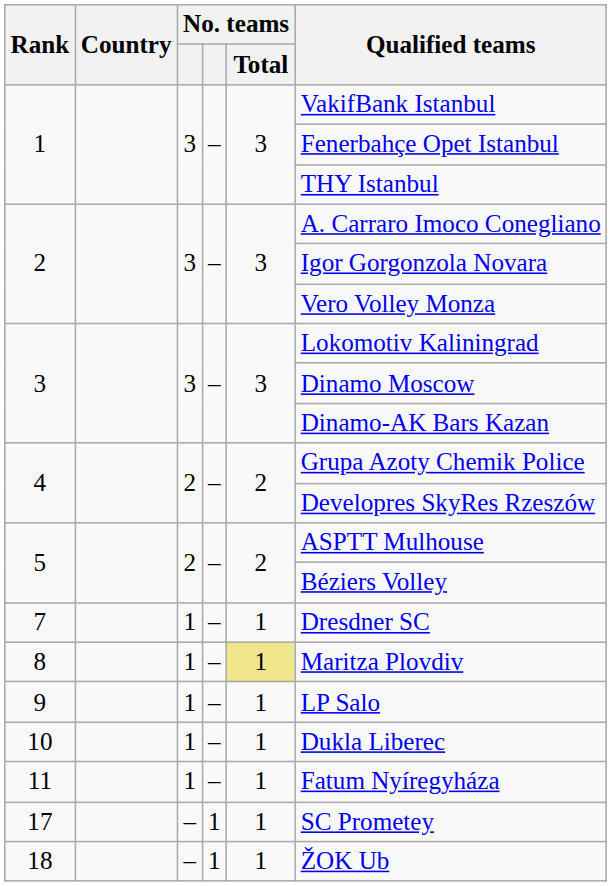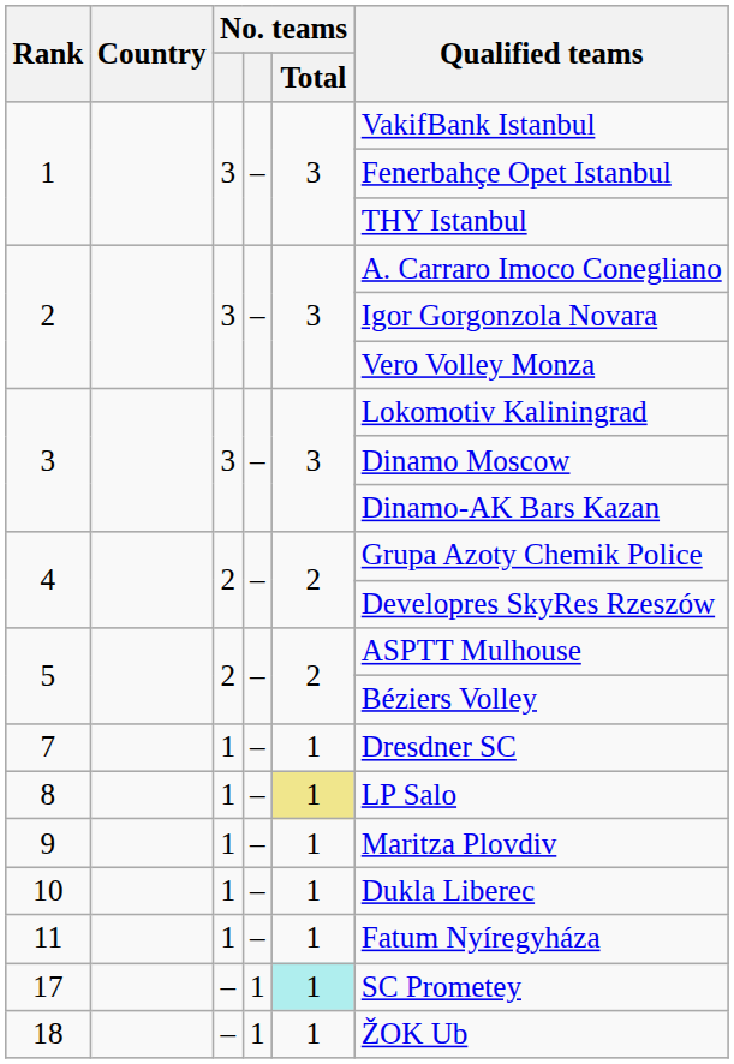8 | Qualified teams: Maritza Plovdiv -> LP Salo
9 | Qualified teams: LP Salo -> Maritza Plovdiv
17 | No. teams / Total: no background -> paleturquoise background
